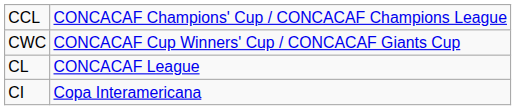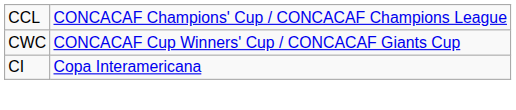- row: CL | CONCACAF League
